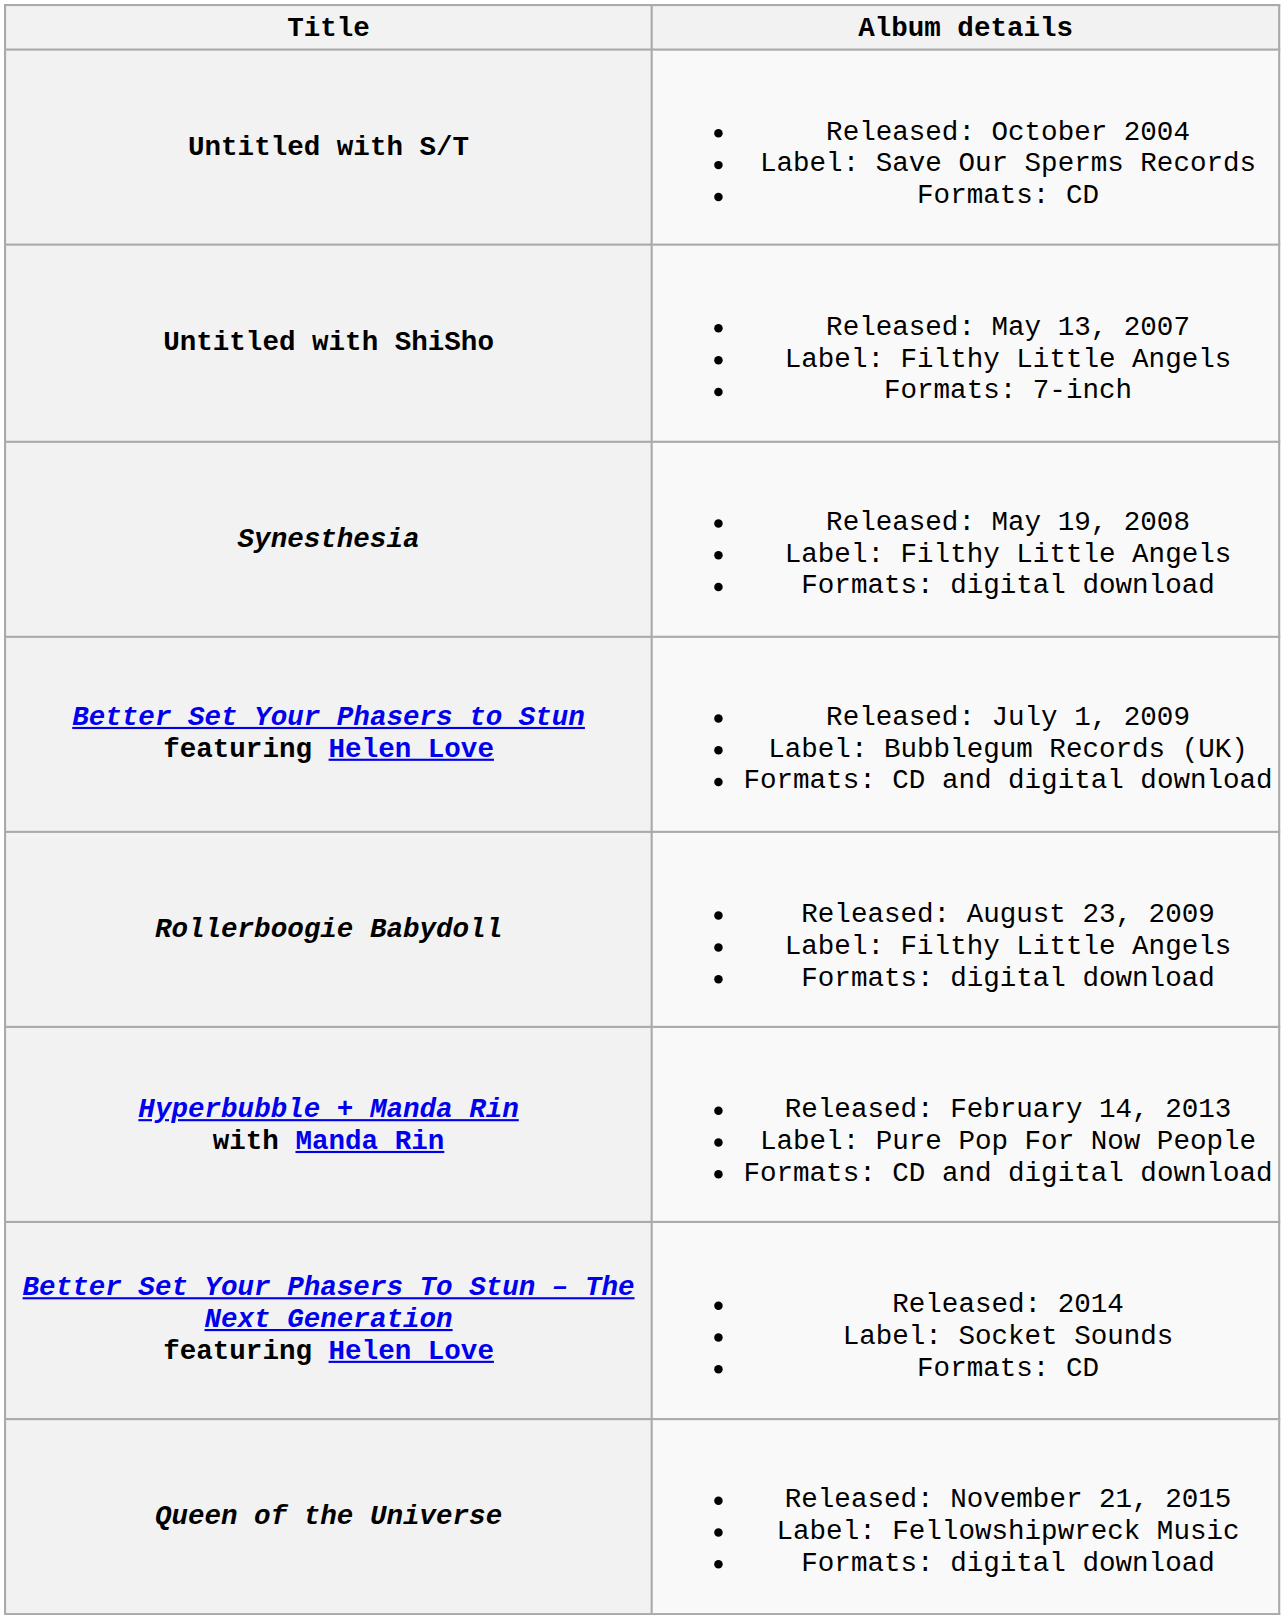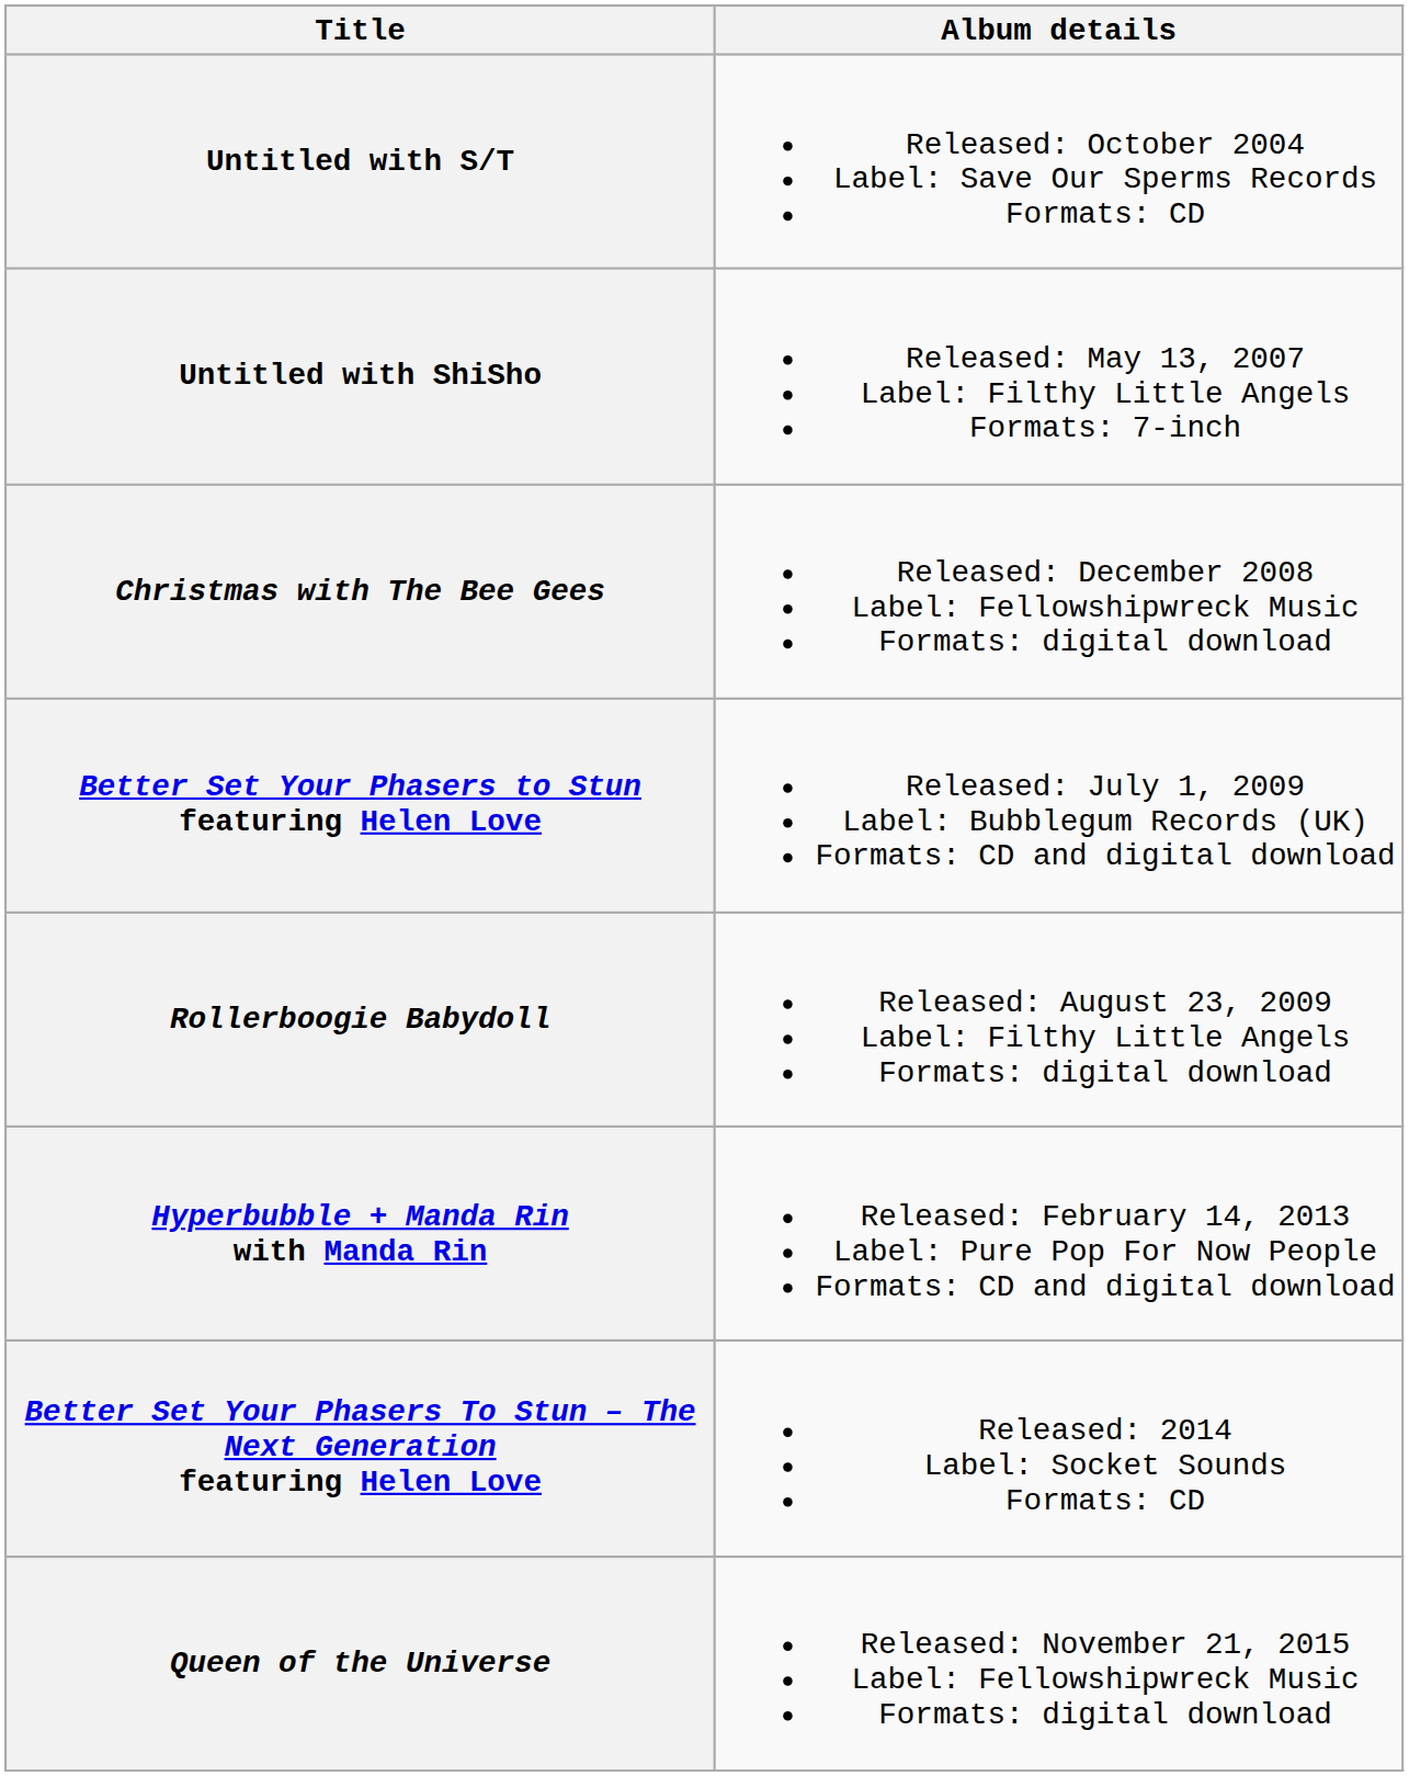- row: Synesthesia | Released: May 19, 2008 Label: Filthy Little Angels Formats: digital download
+ row: Christmas with The Bee Gees | Released: December 2008 Label: Fellowshipwreck Music Formats: digital download
